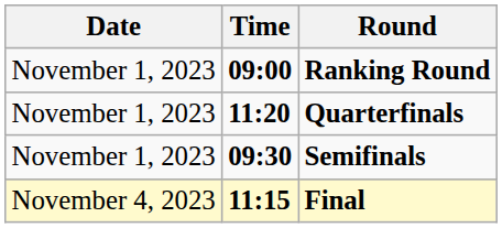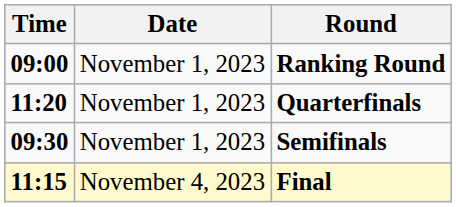columns swapped: Date <-> Time
